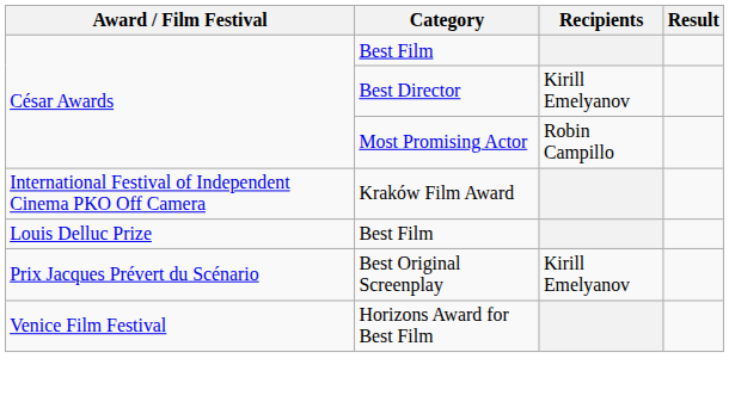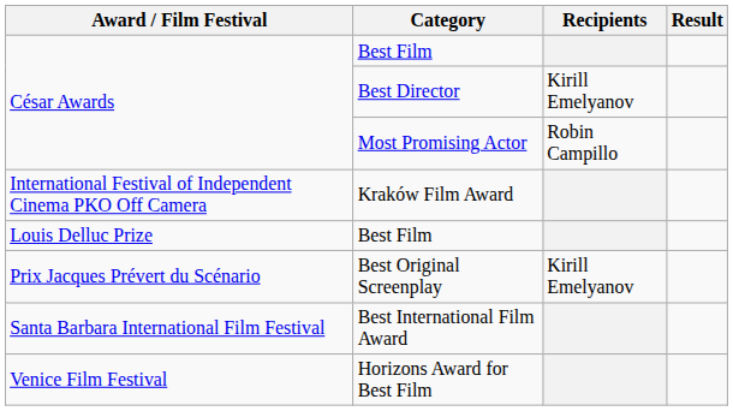+ row: Santa Barbara International Film Festival | Best International Film Award
